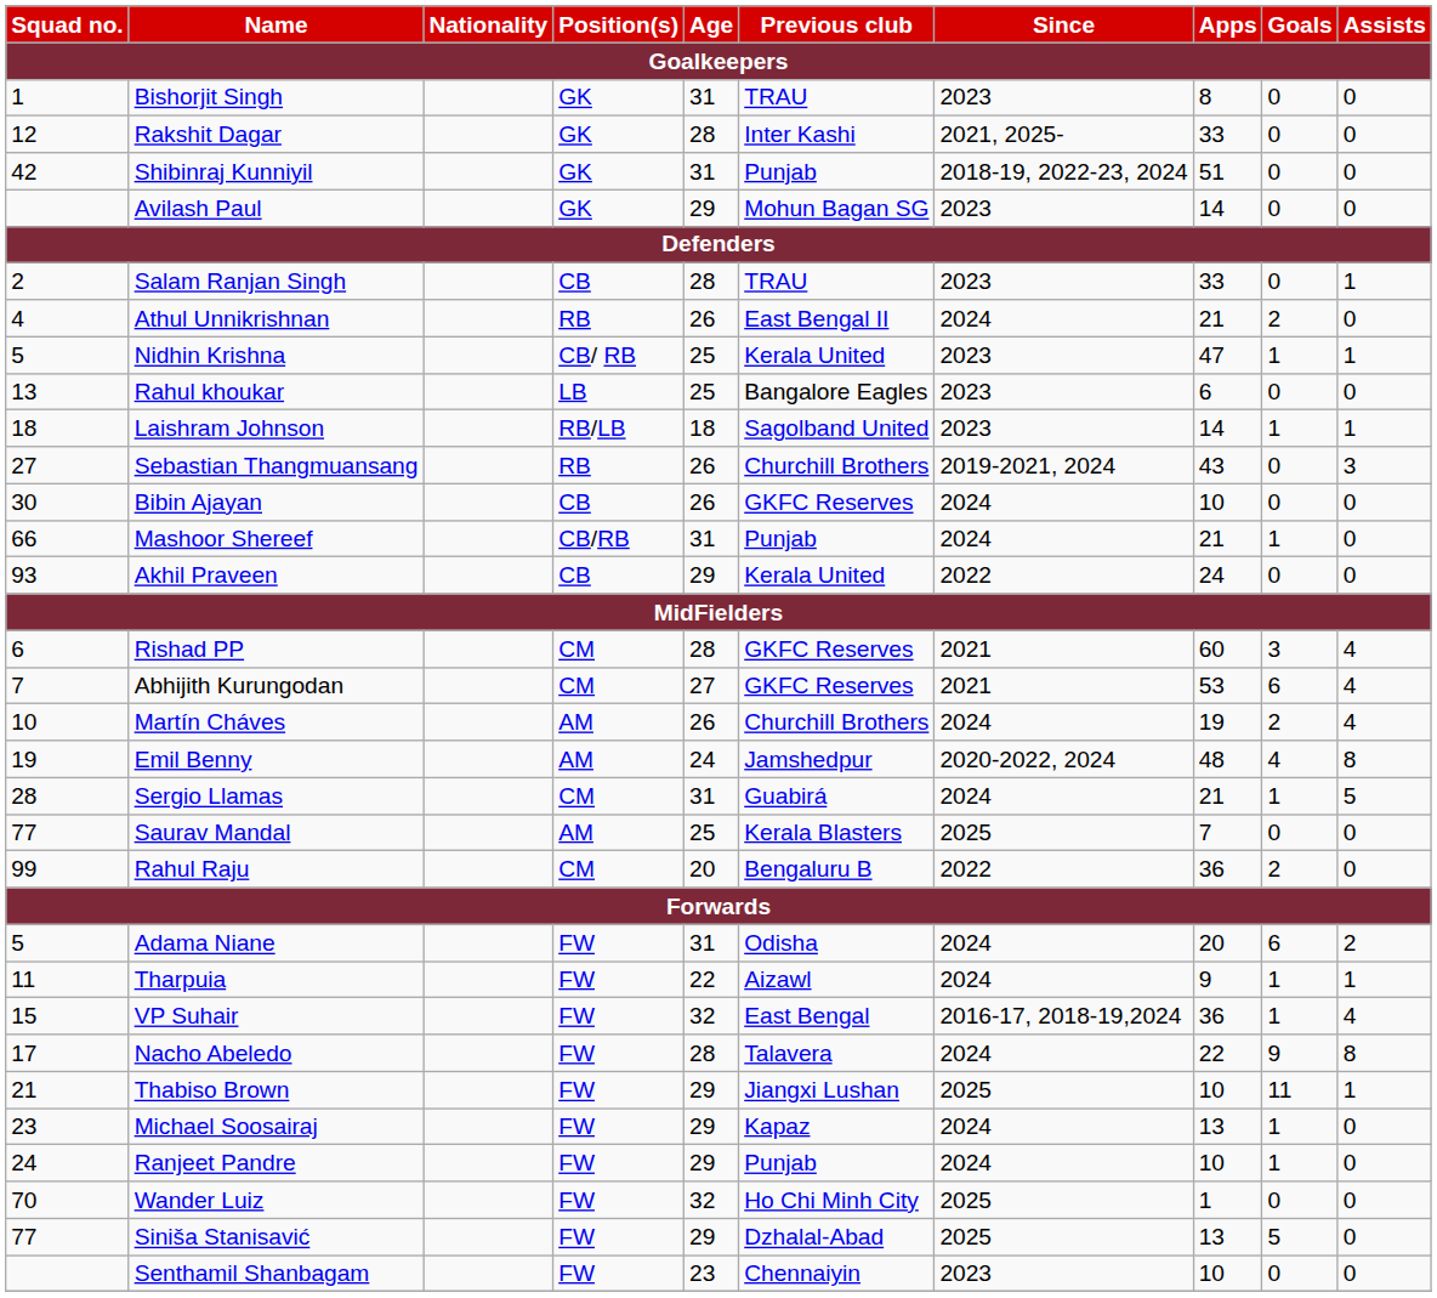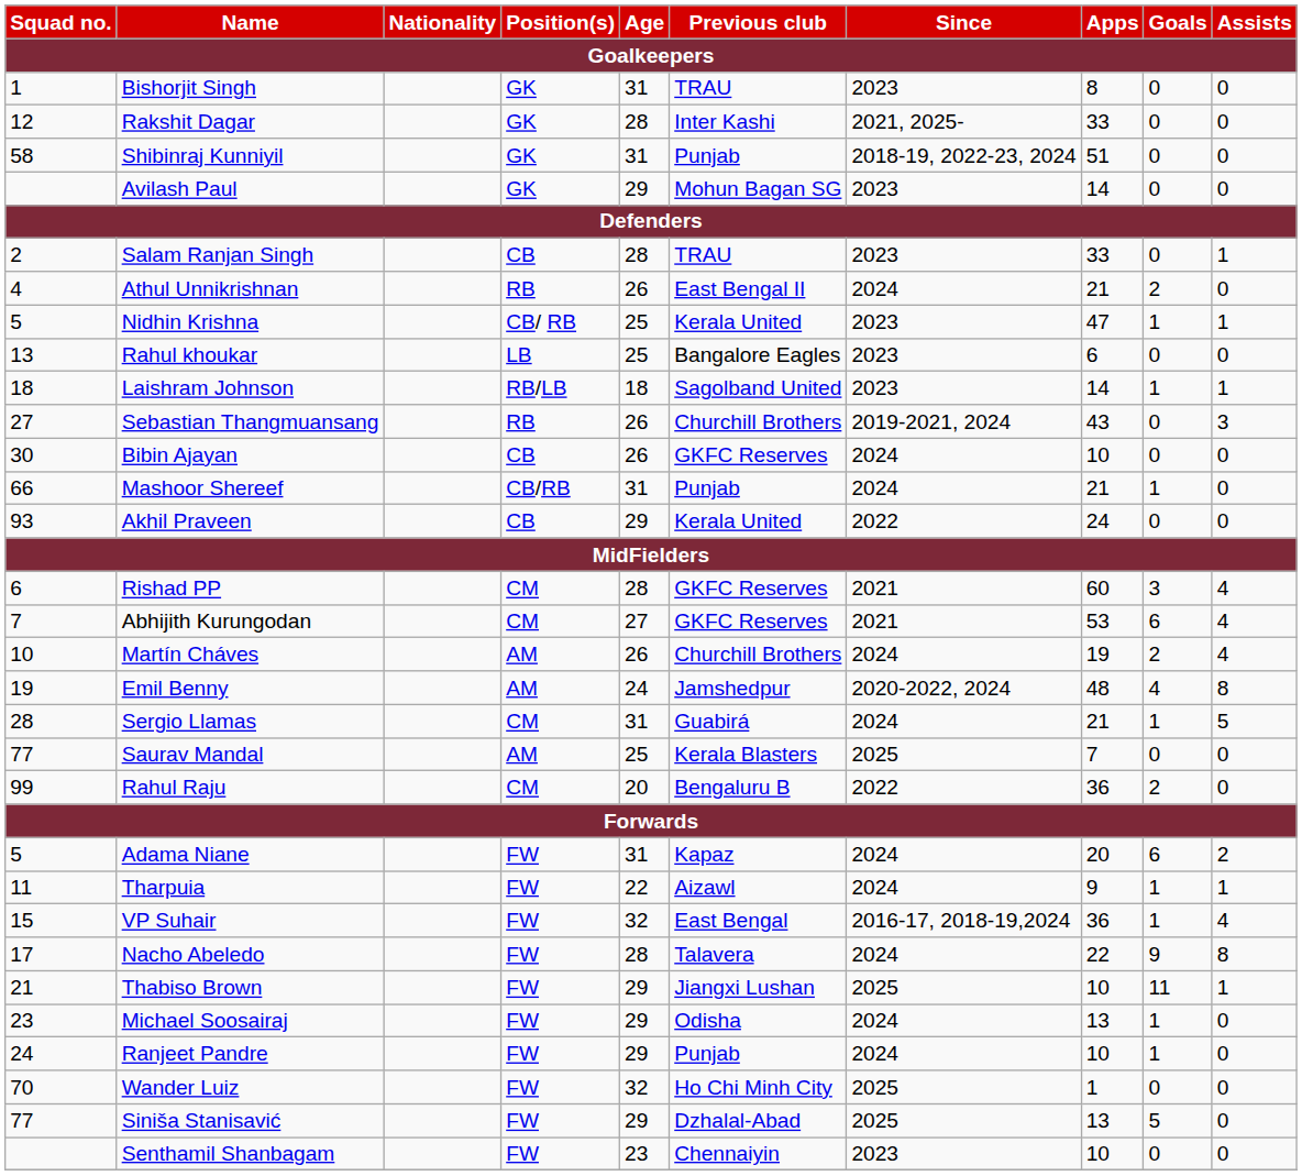Shibinraj Kunniyil | Squad no.: 42 -> 58
Adama Niane | Previous club: Odisha -> Kapaz
Michael Soosairaj | Previous club: Kapaz -> Odisha
